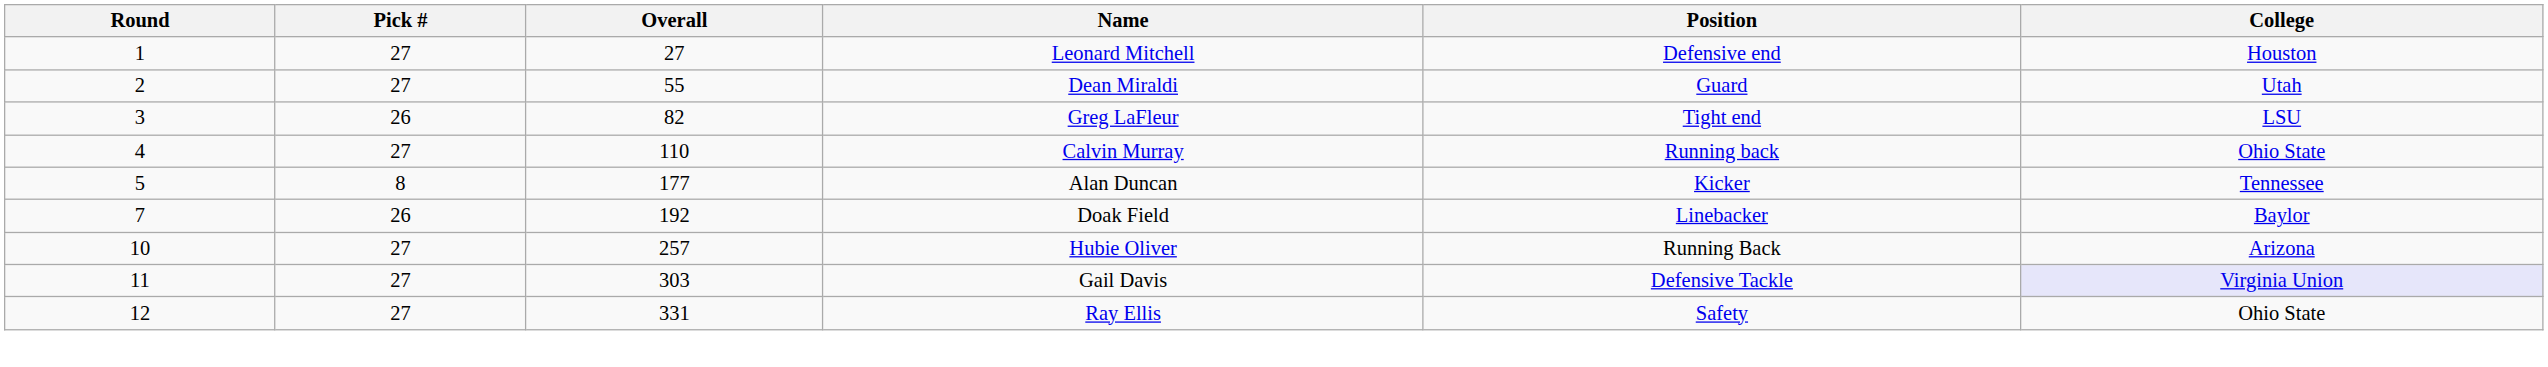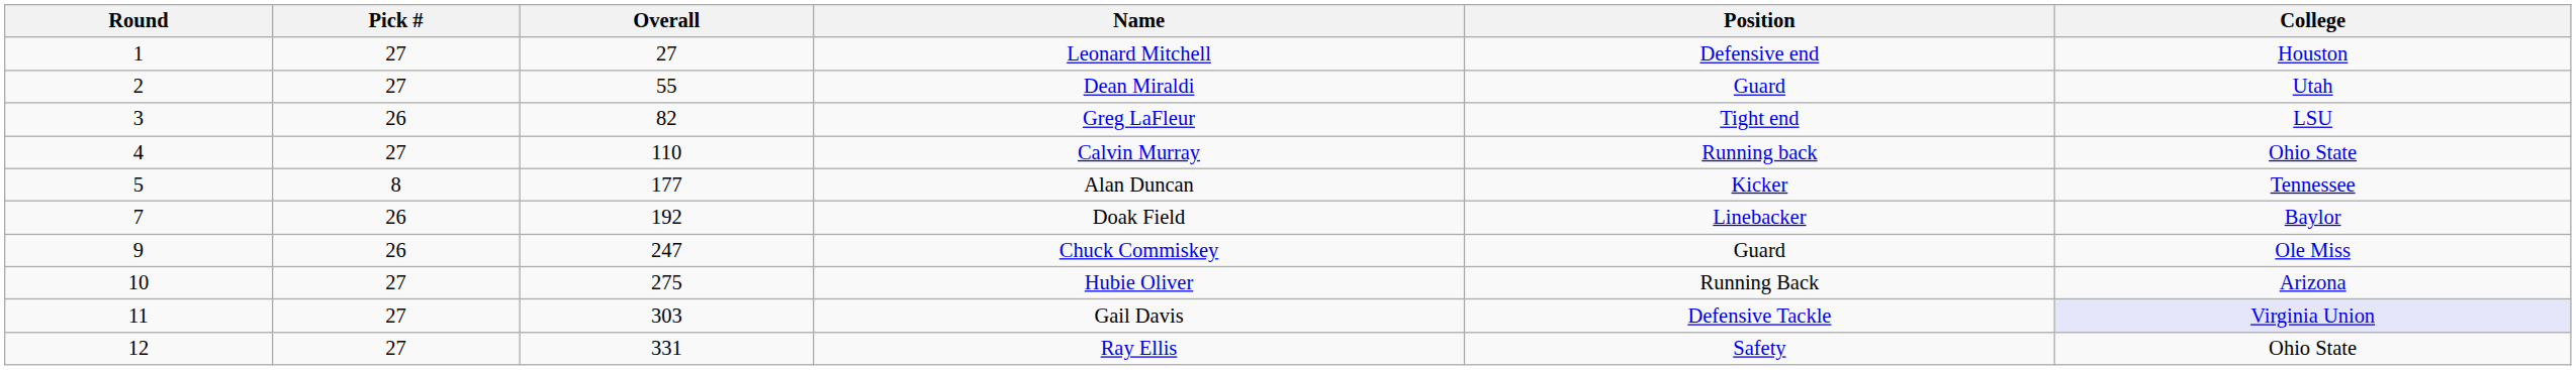+ row: 9 | 26 | 247 | Chuck Commiskey | Guard | Ole Miss
Hubie Oliver | Overall: 257 -> 275
